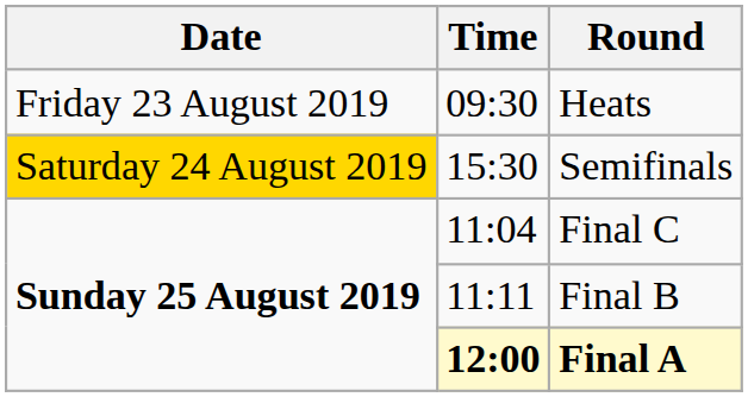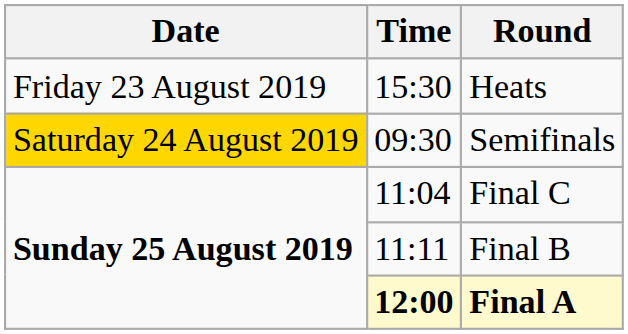Heats | Time: 09:30 -> 15:30
Semifinals | Time: 15:30 -> 09:30
